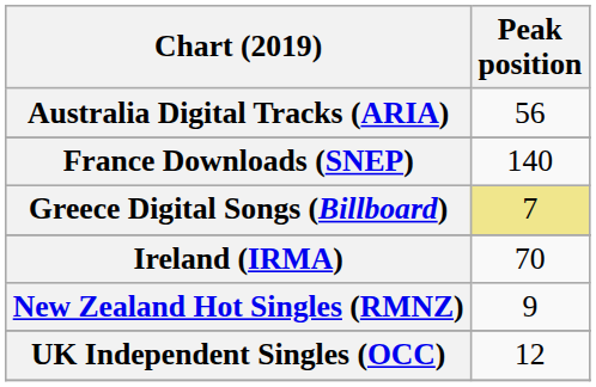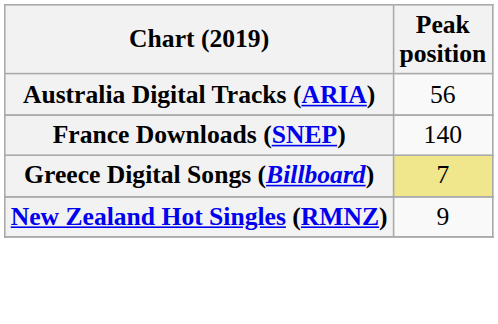- row: Ireland (IRMA) | 70
- row: UK Independent Singles (OCC) | 12
